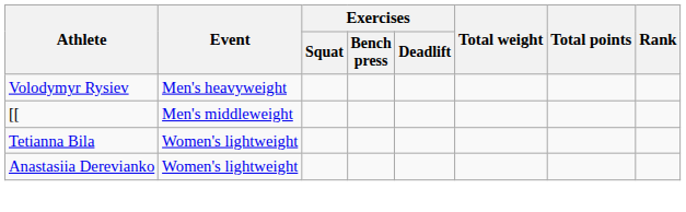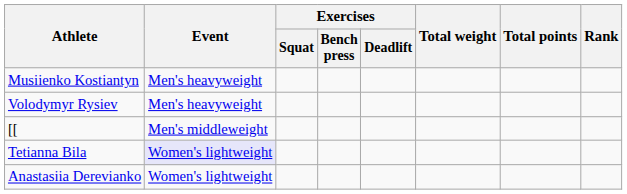+ row: Musiienko Kostiantyn | Men's heavyweight
Tetianna Bila | Event: no background -> lavender background
